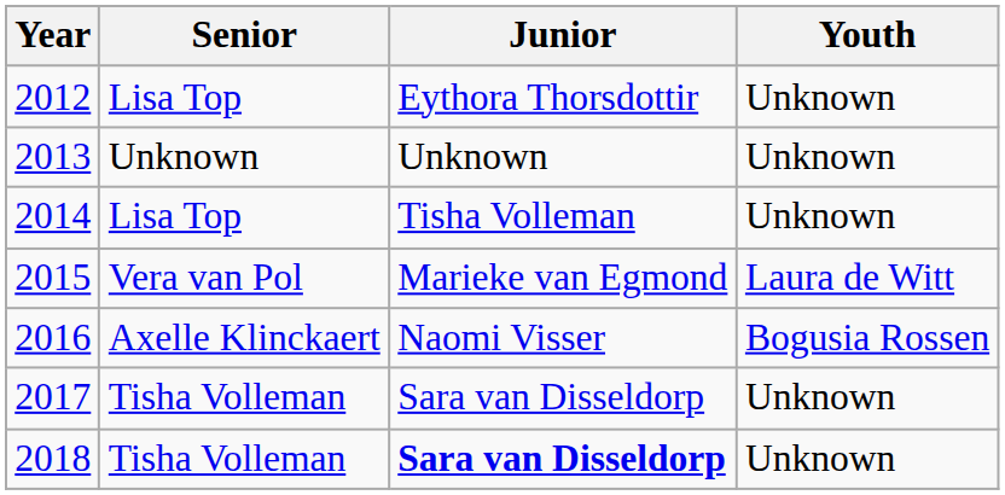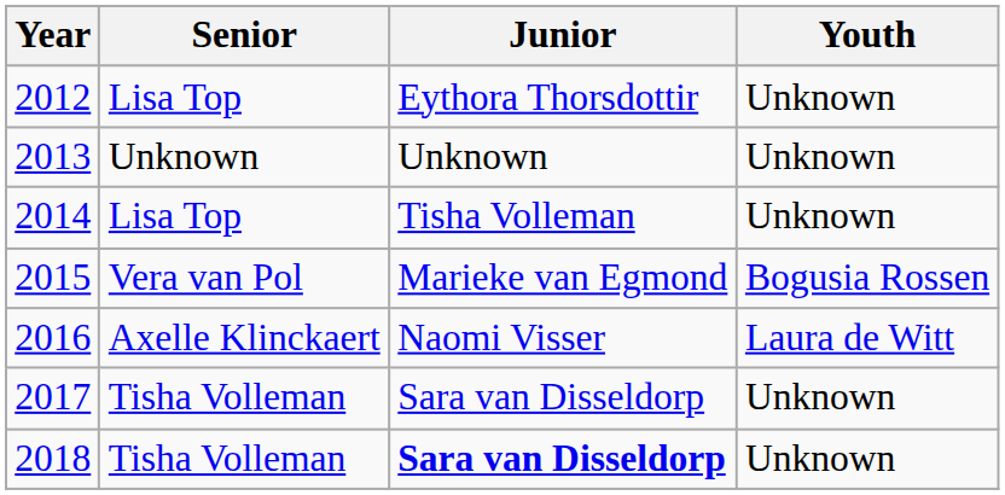2015 | Youth: Laura de Witt -> Bogusia Rossen
2016 | Youth: Bogusia Rossen -> Laura de Witt
